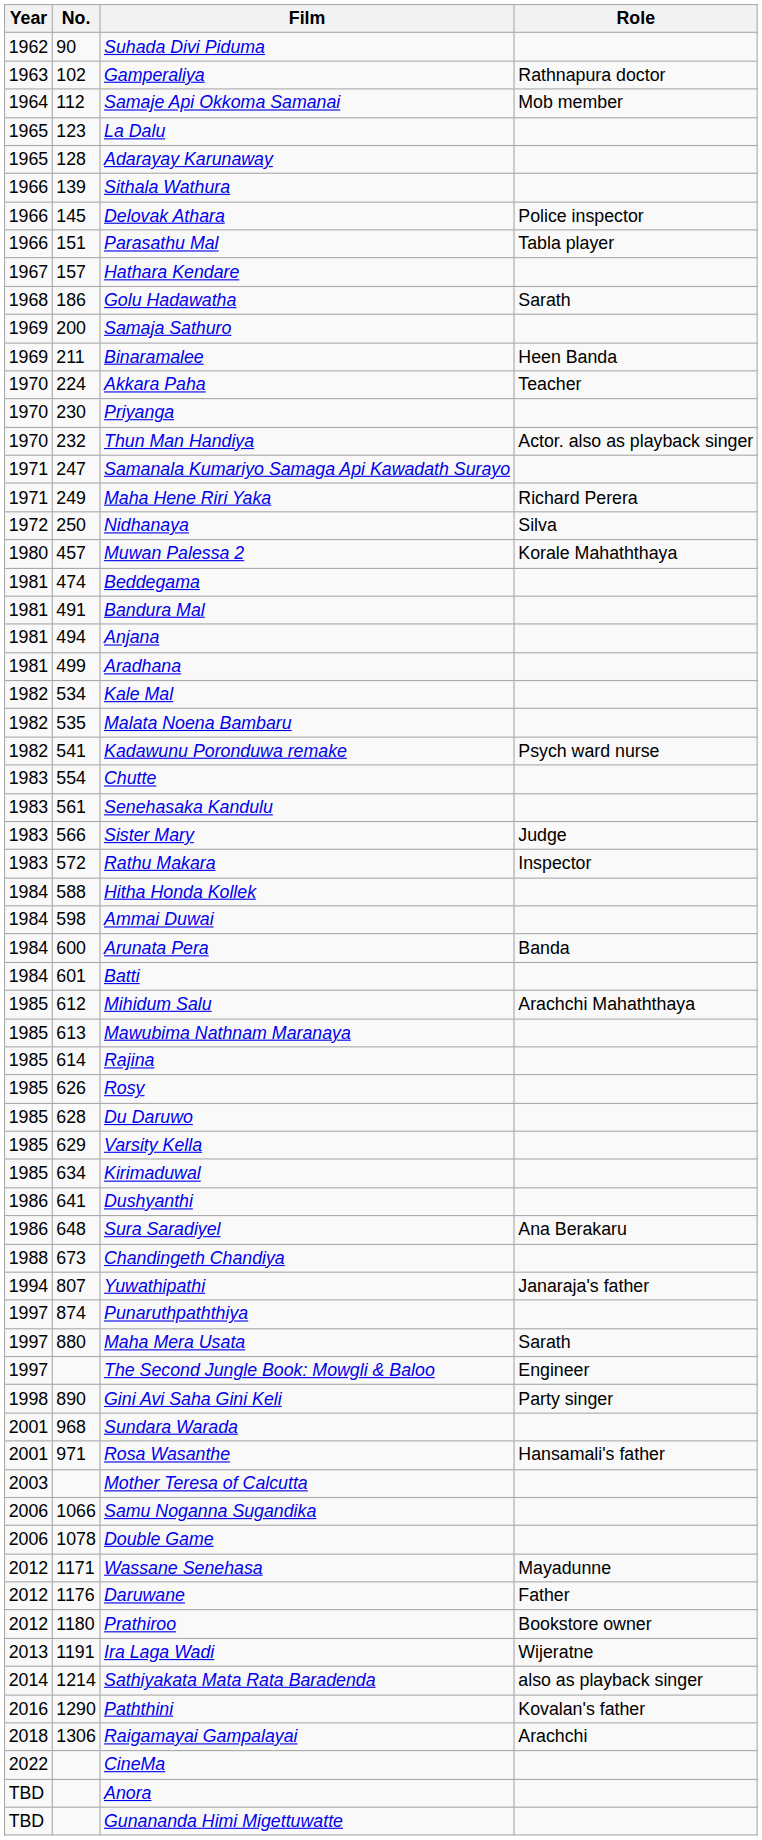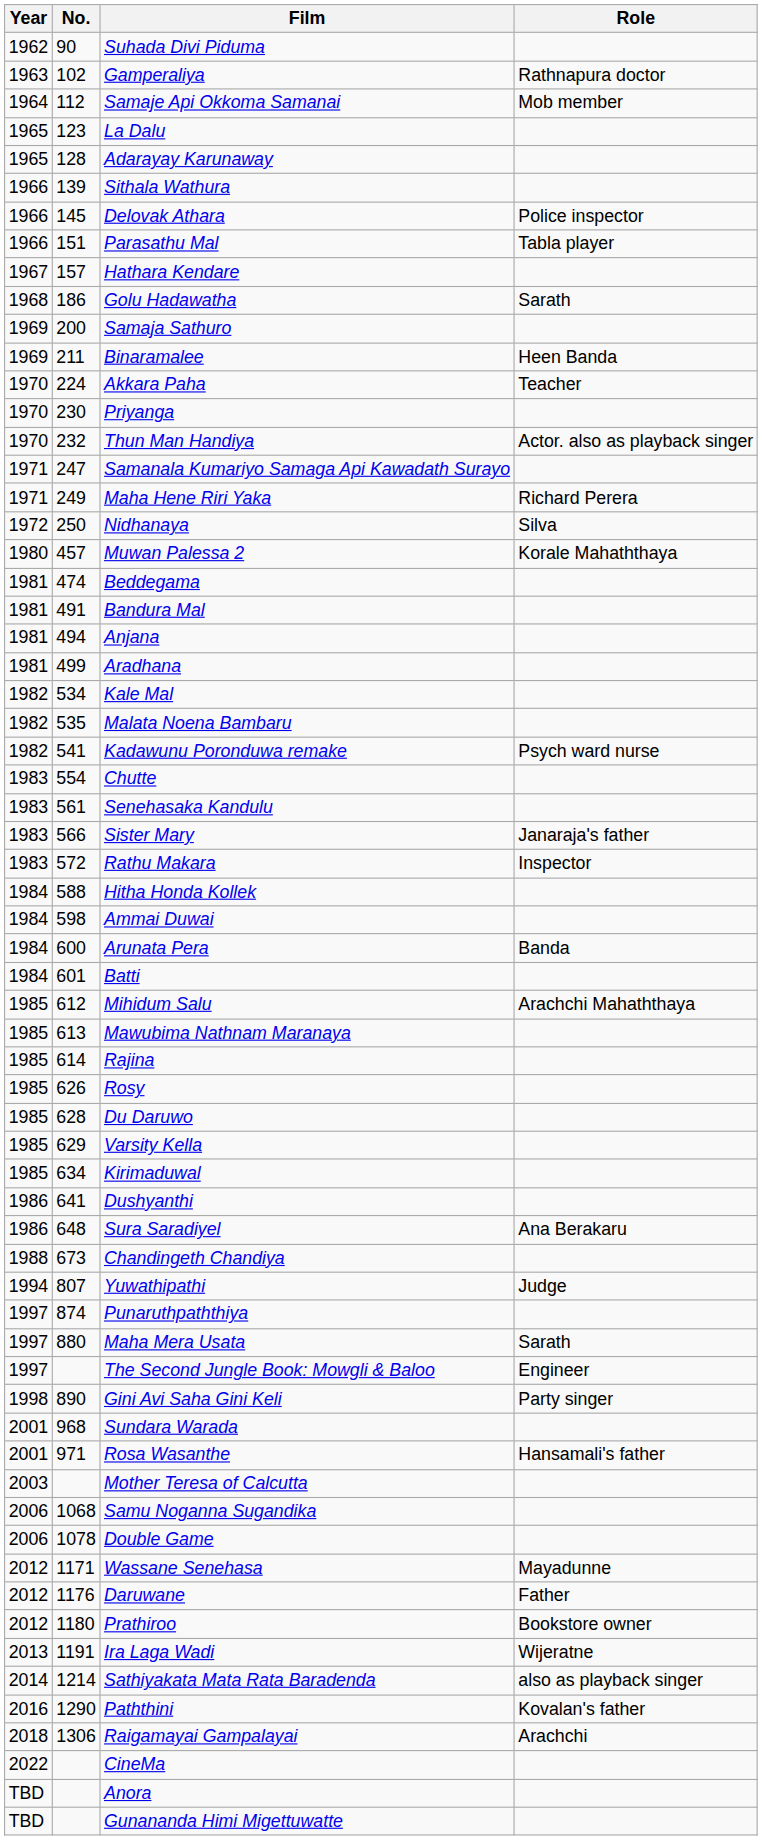Sister Mary | Role: Judge -> Janaraja's father
Yuwathipathi | Role: Janaraja's father -> Judge
Samu Noganna Sugandika | No.: 1066 -> 1068
